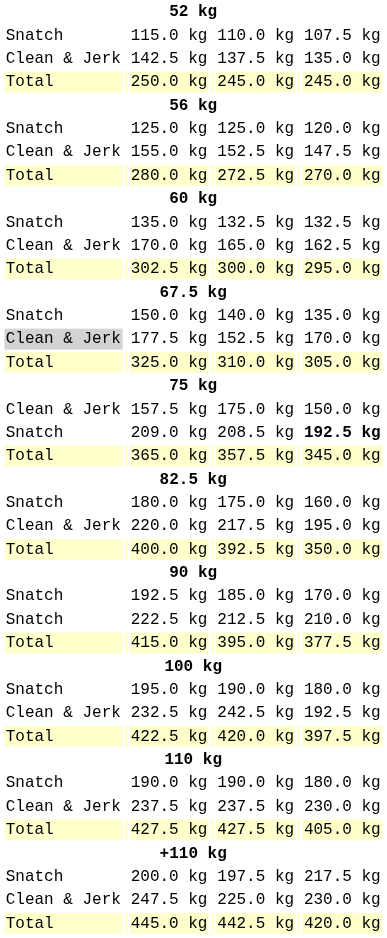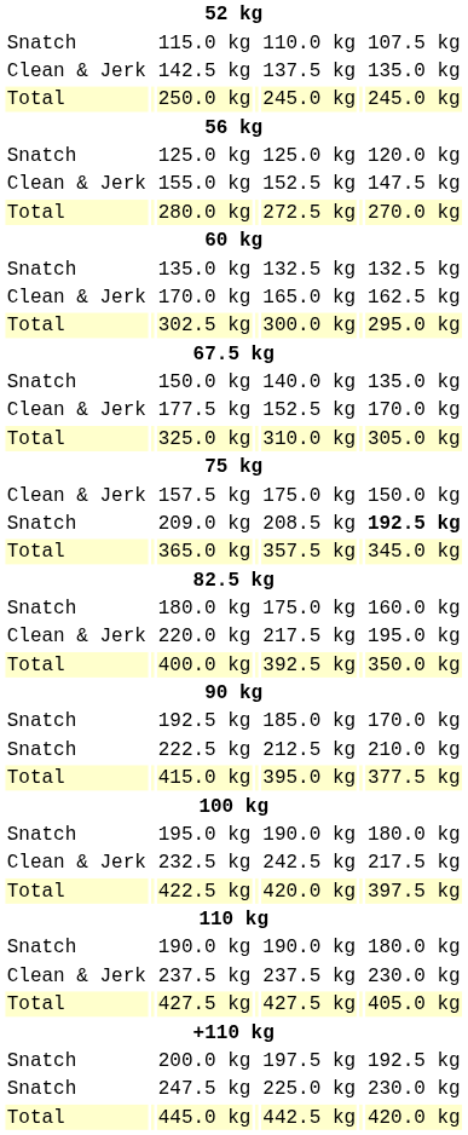177.5 kg | column 1: lightgrey background -> no background
232.5 kg | column 7: 192.5 kg -> 217.5 kg
200.0 kg | column 7: 217.5 kg -> 192.5 kg
247.5 kg | column 1: Clean & Jerk -> Snatch
